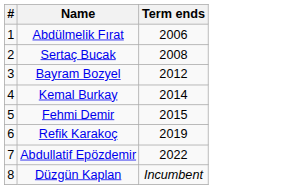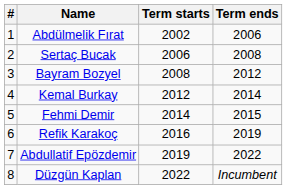+ column: Term starts | 2002 | 2006 | 2008 | 2012 | 2014 | 2016 | 2019 | 2022
